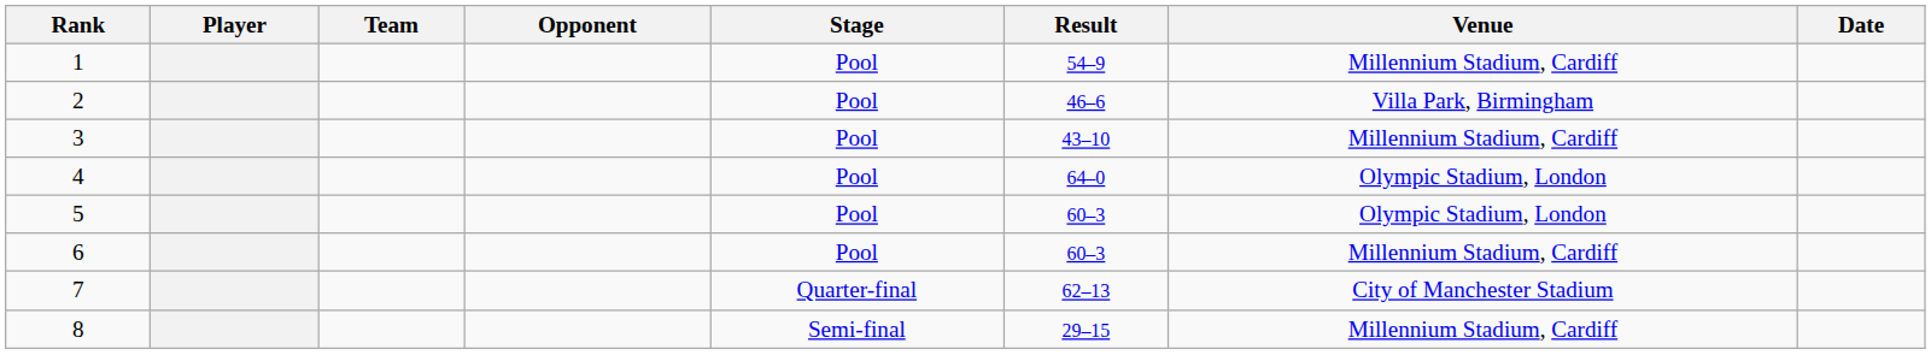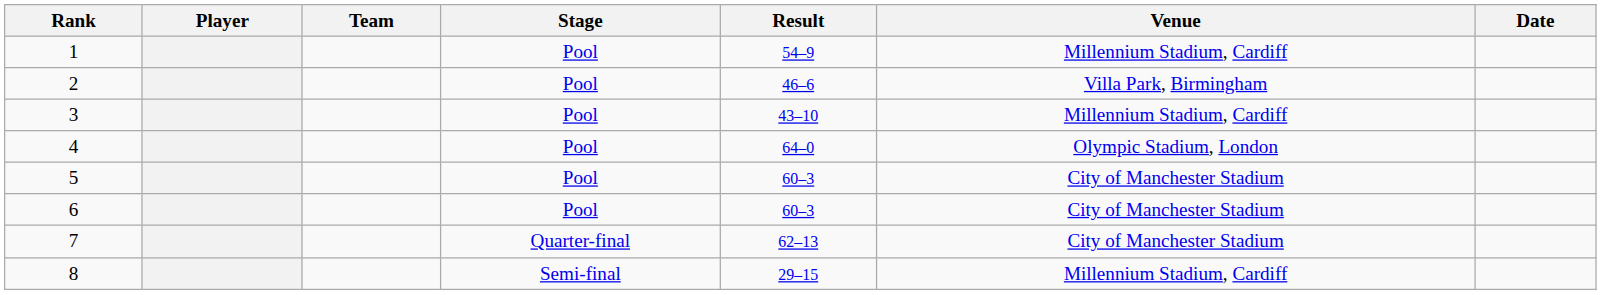- column: Opponent
5 | Venue: Olympic Stadium, London -> City of Manchester Stadium
6 | Venue: Millennium Stadium, Cardiff -> City of Manchester Stadium
